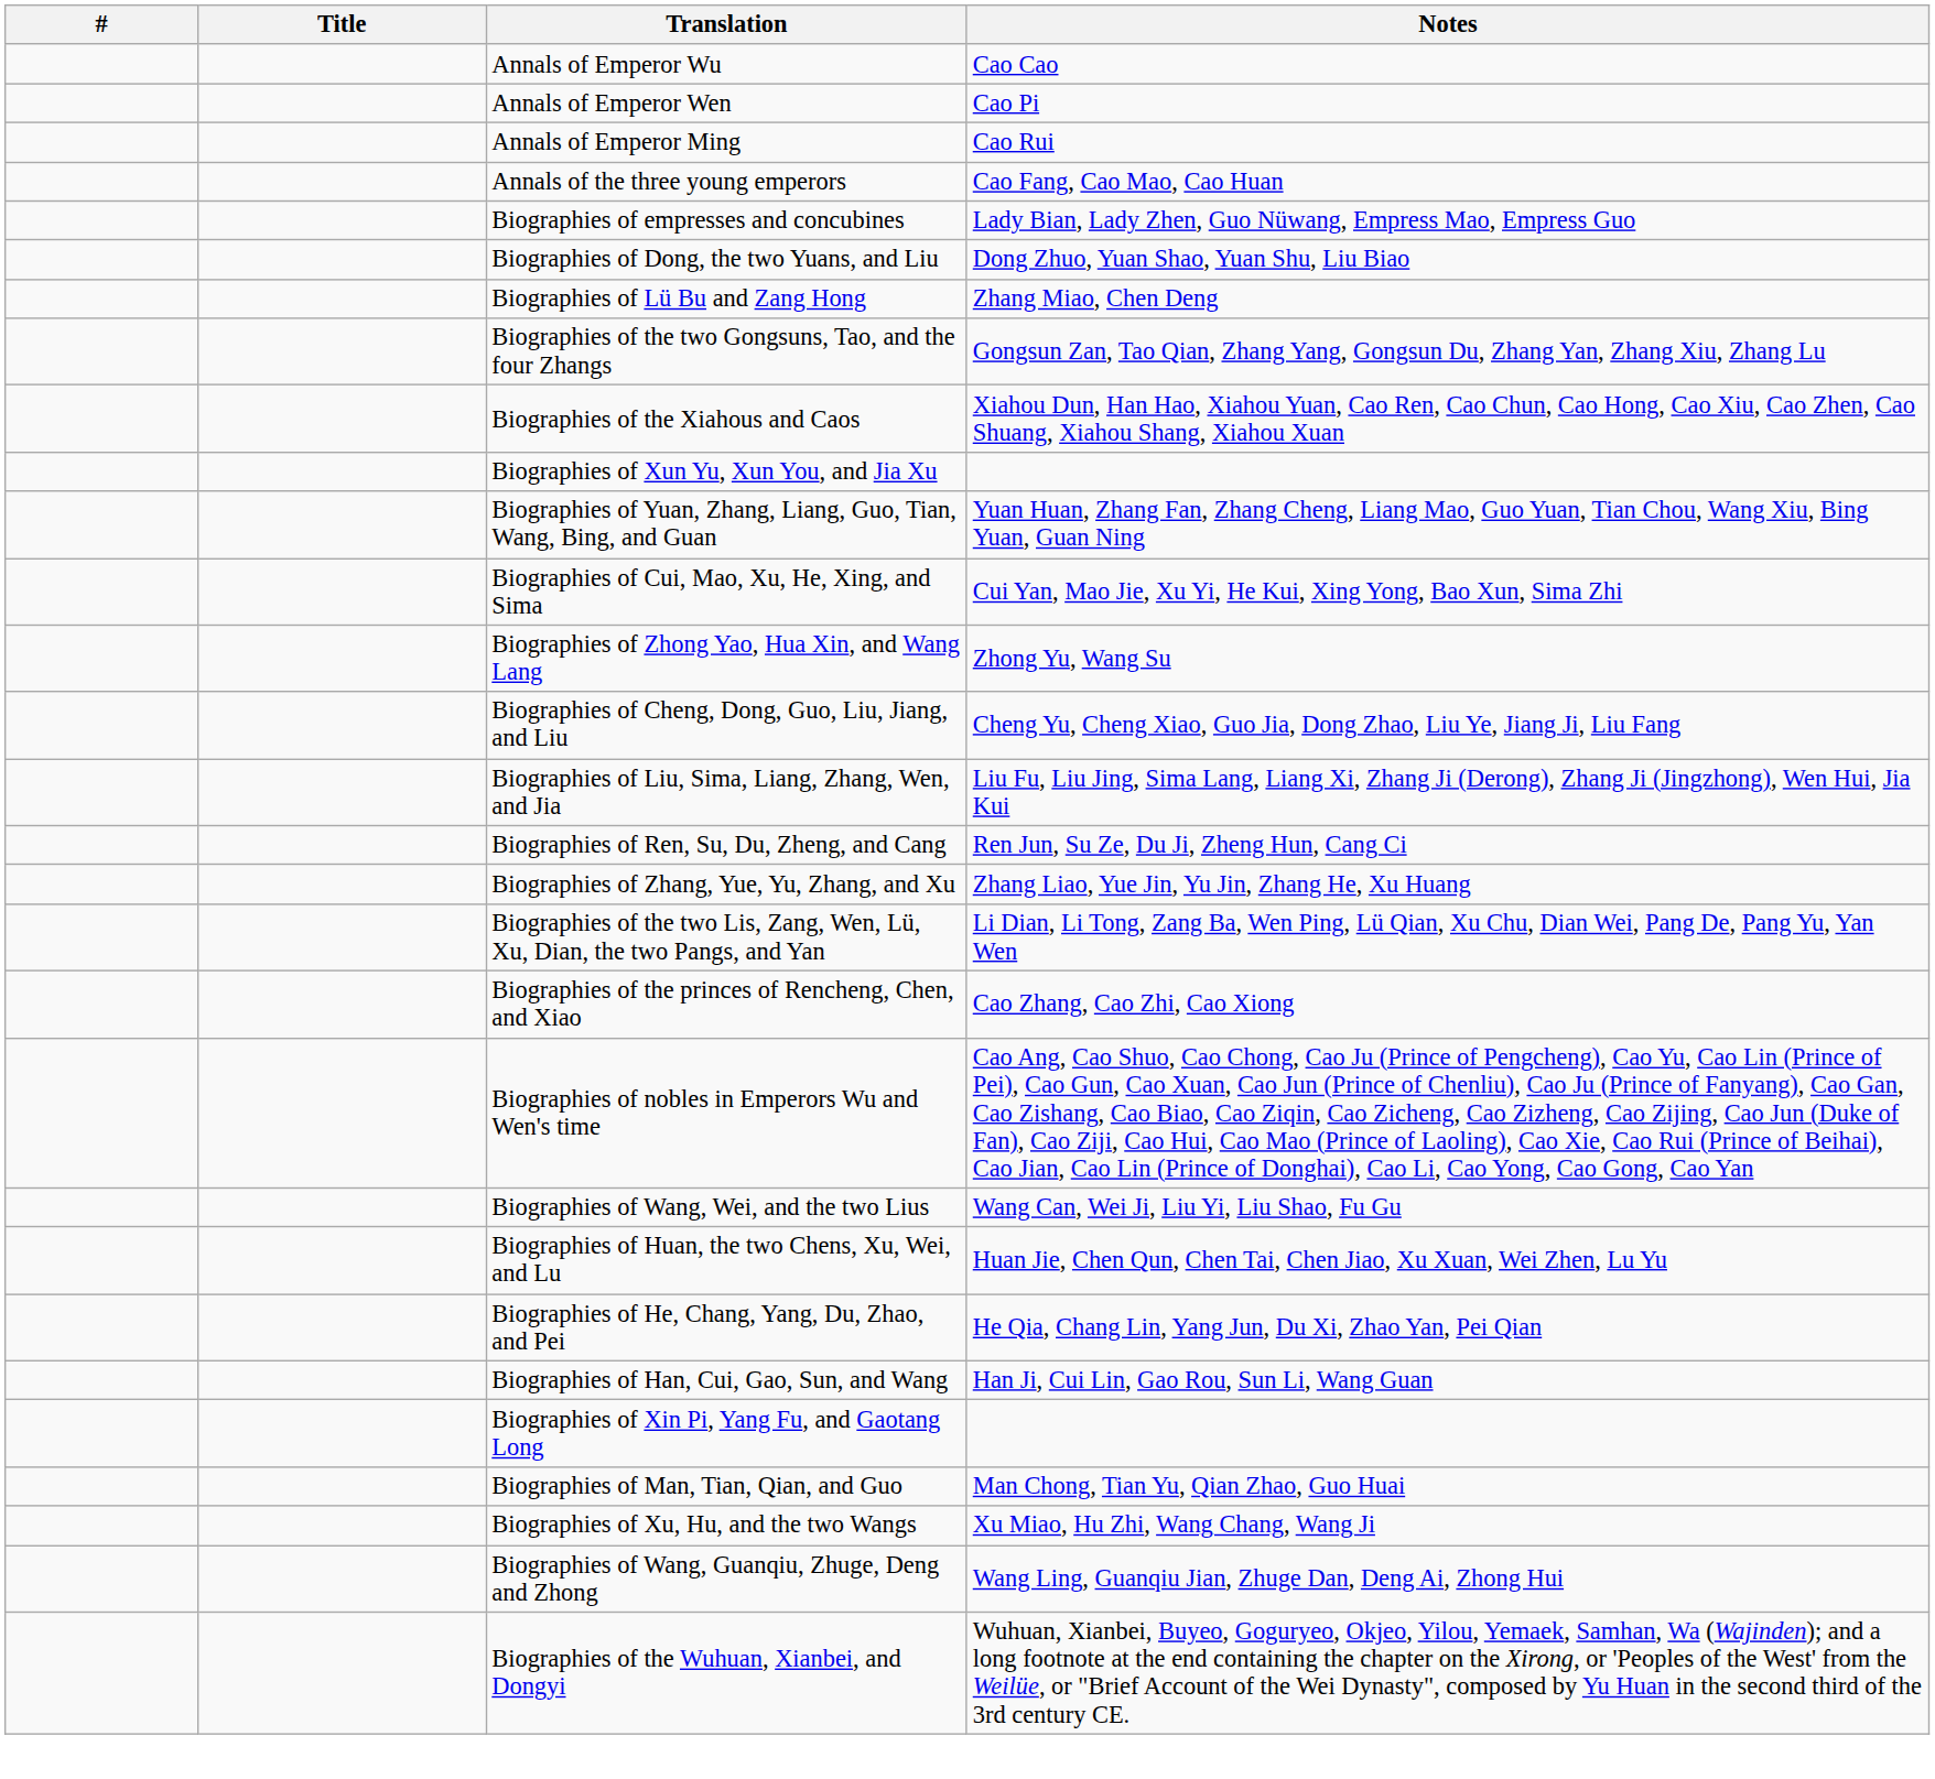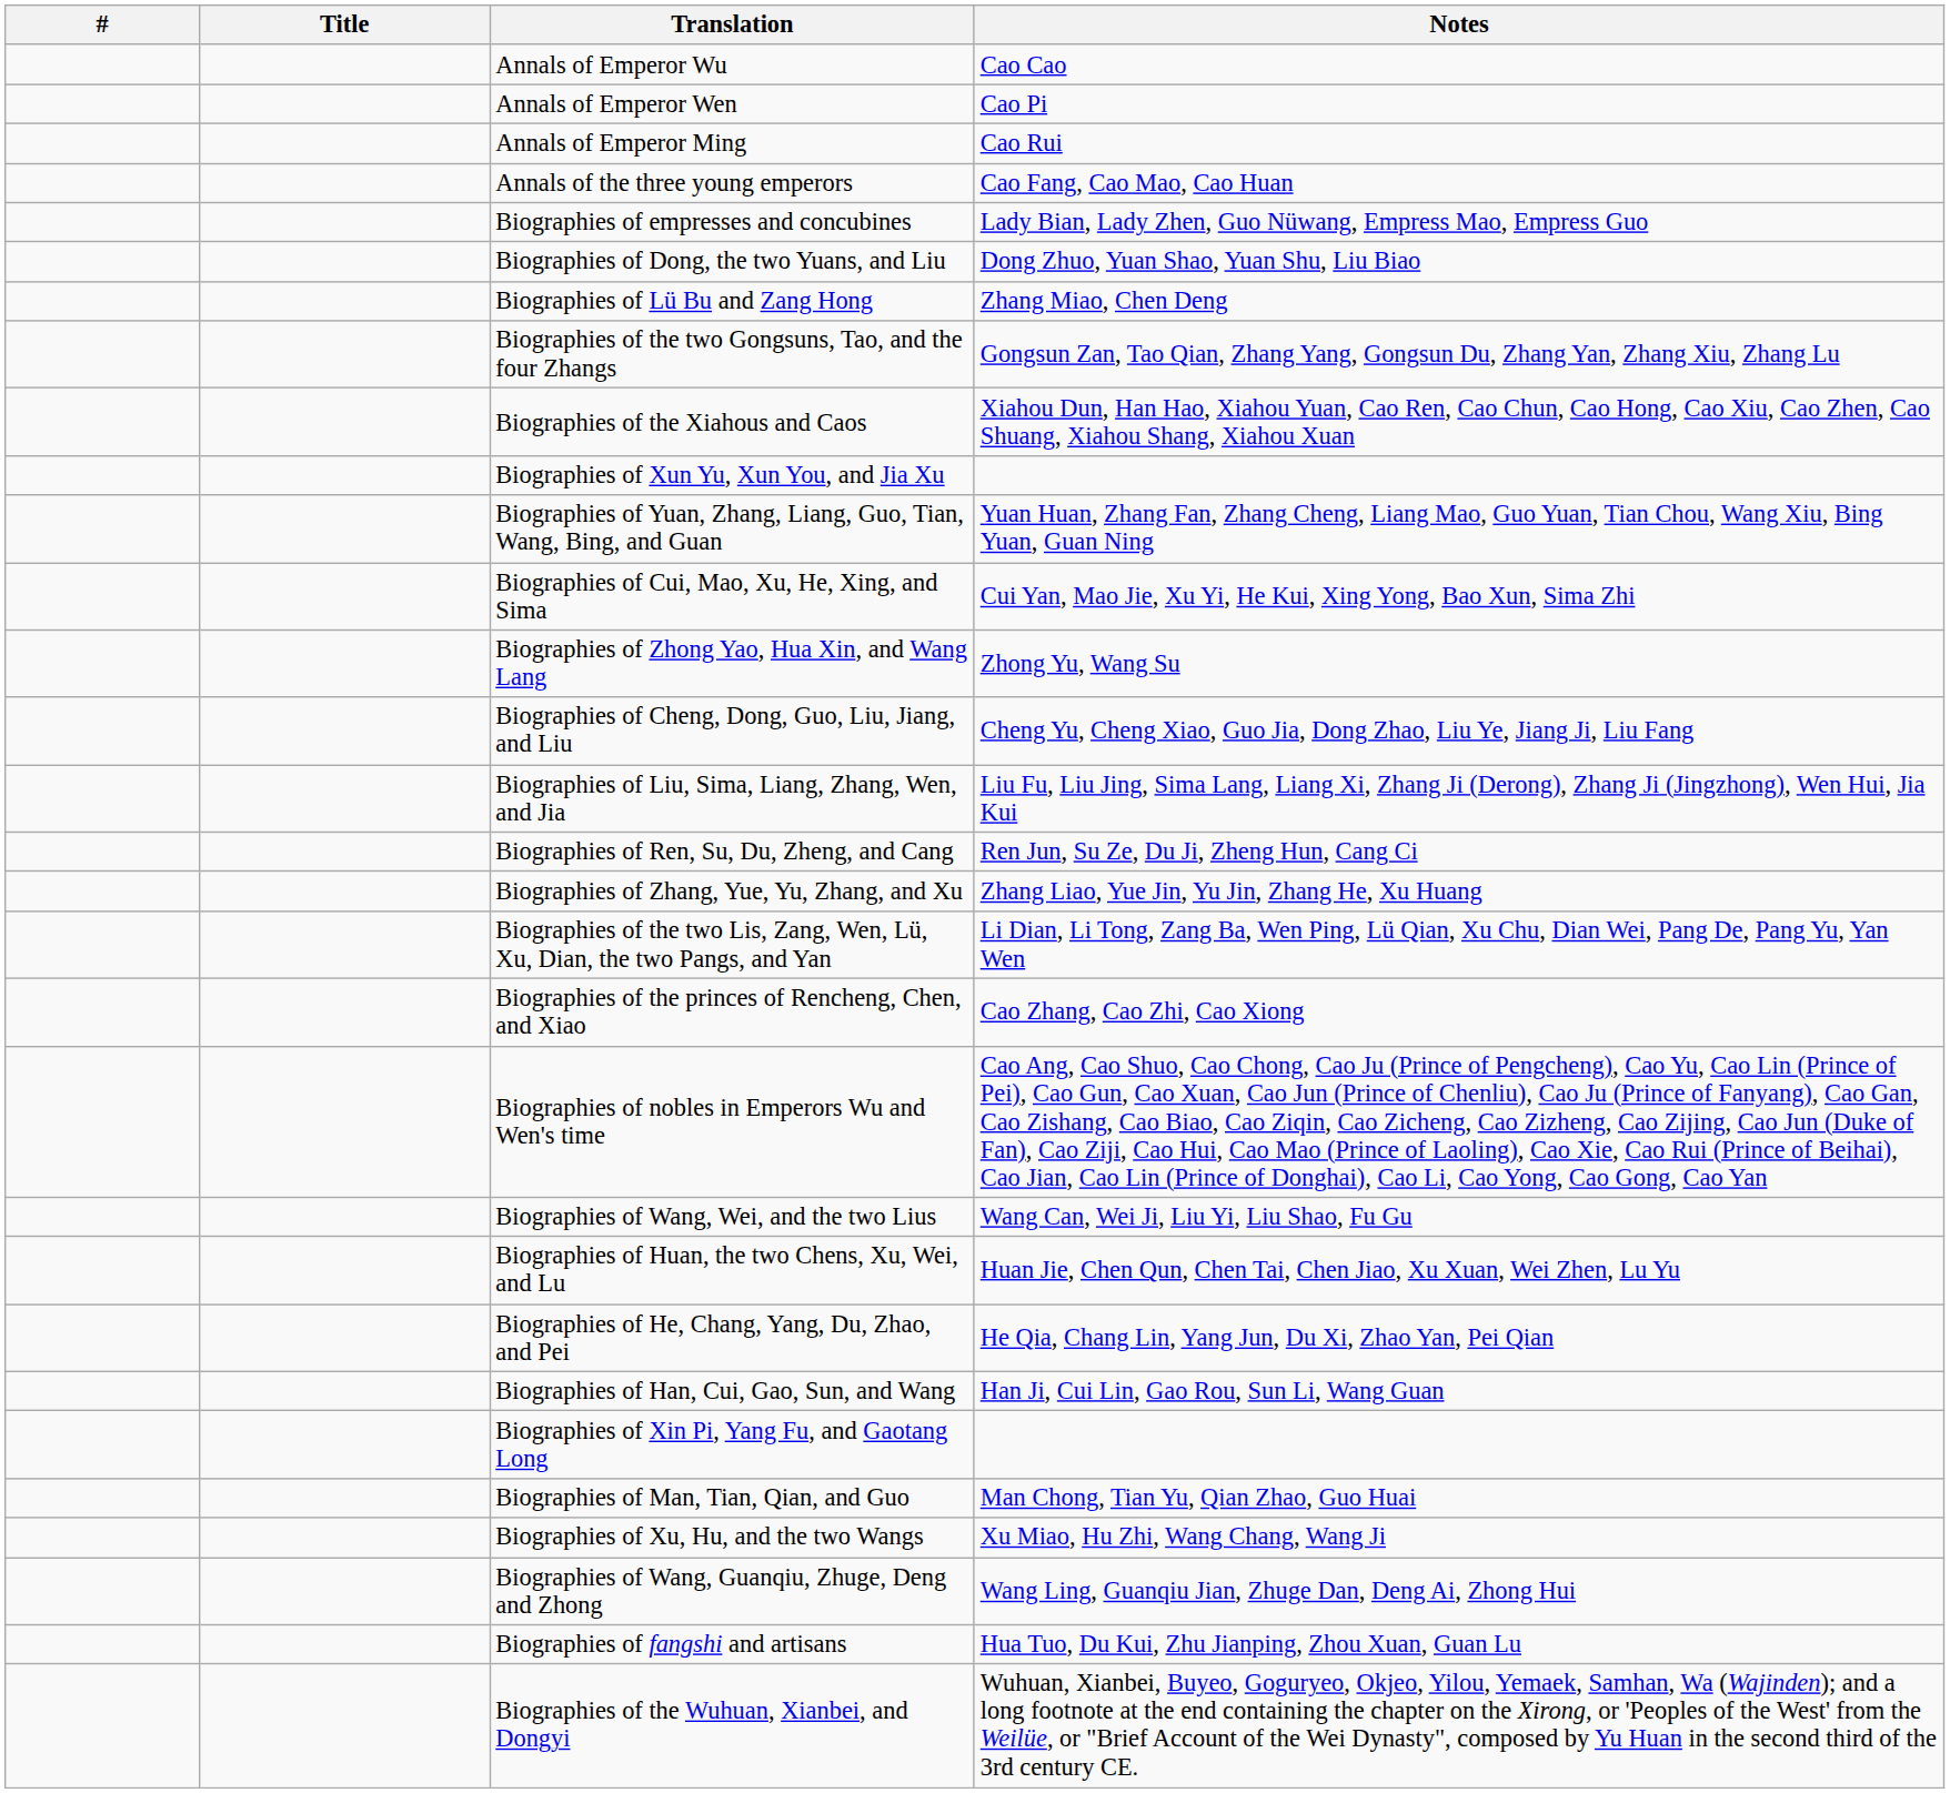+ row: Biographies of fangshi and artisans | Hua Tuo, Du Kui, Zhu Jianping, Zhou Xuan, Guan Lu
